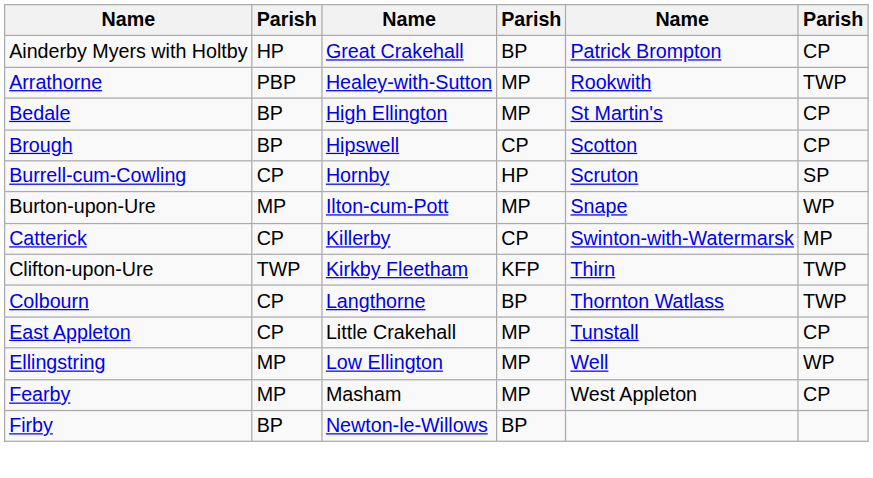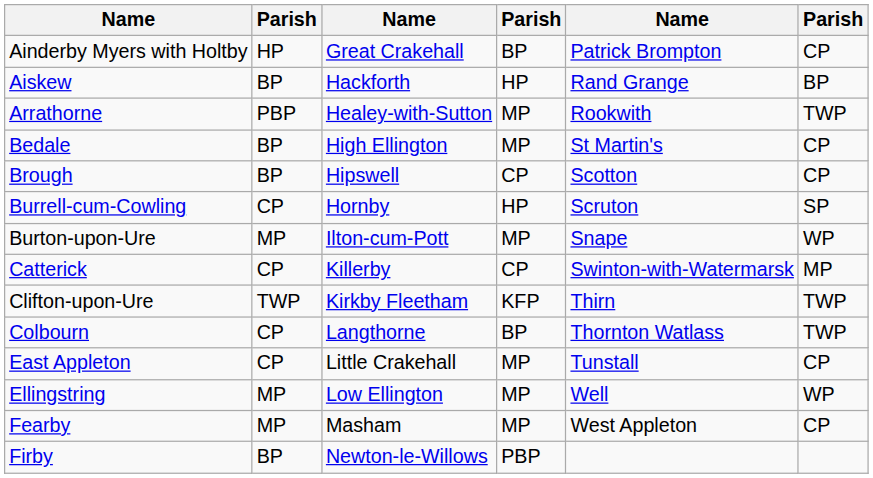+ row: Aiskew | BP | Hackforth | HP | Rand Grange | BP
Firby | column 4: BP -> PBP
